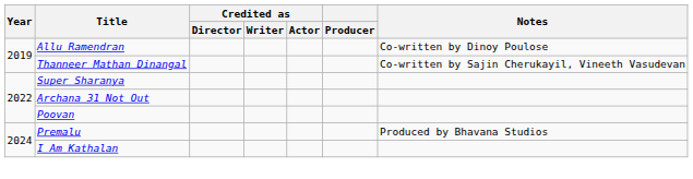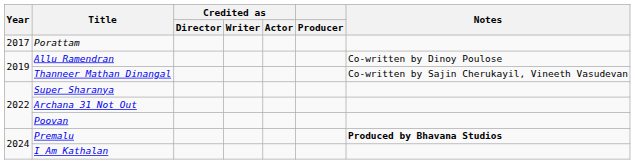+ row: 2017 | Porattam
Premalu | Notes: normal -> bold
